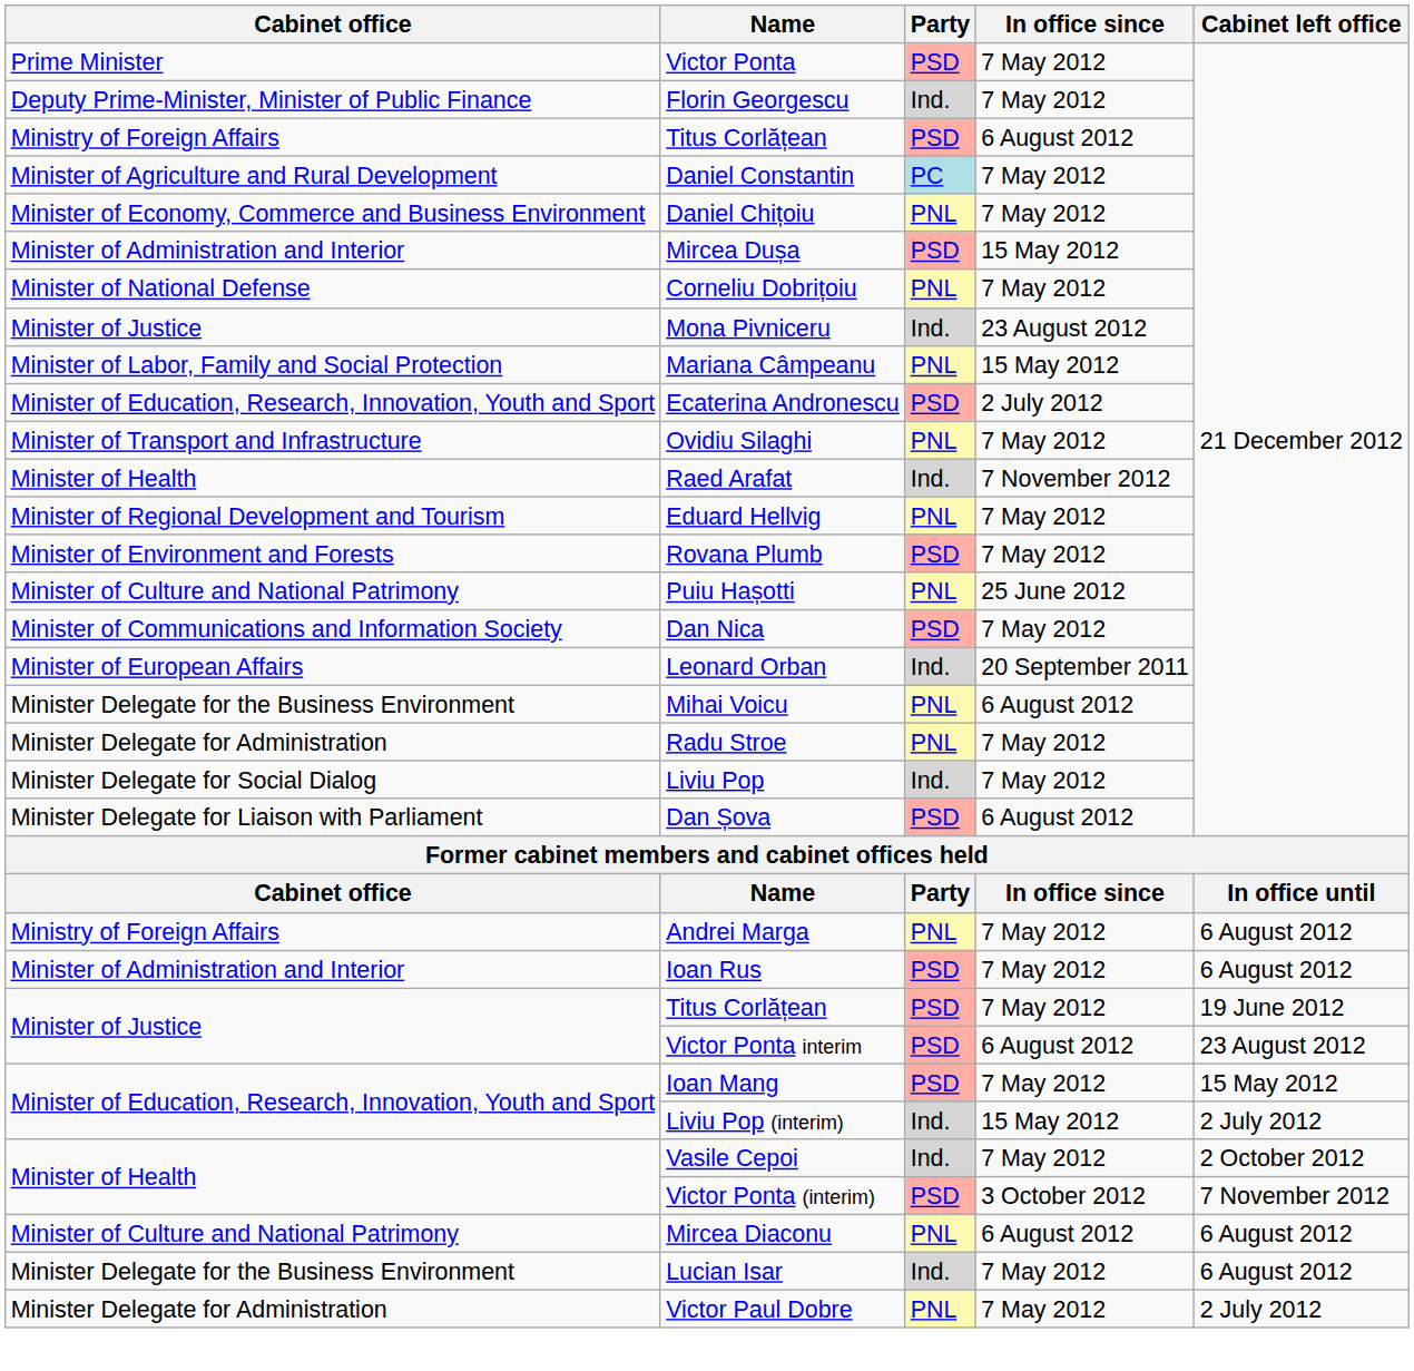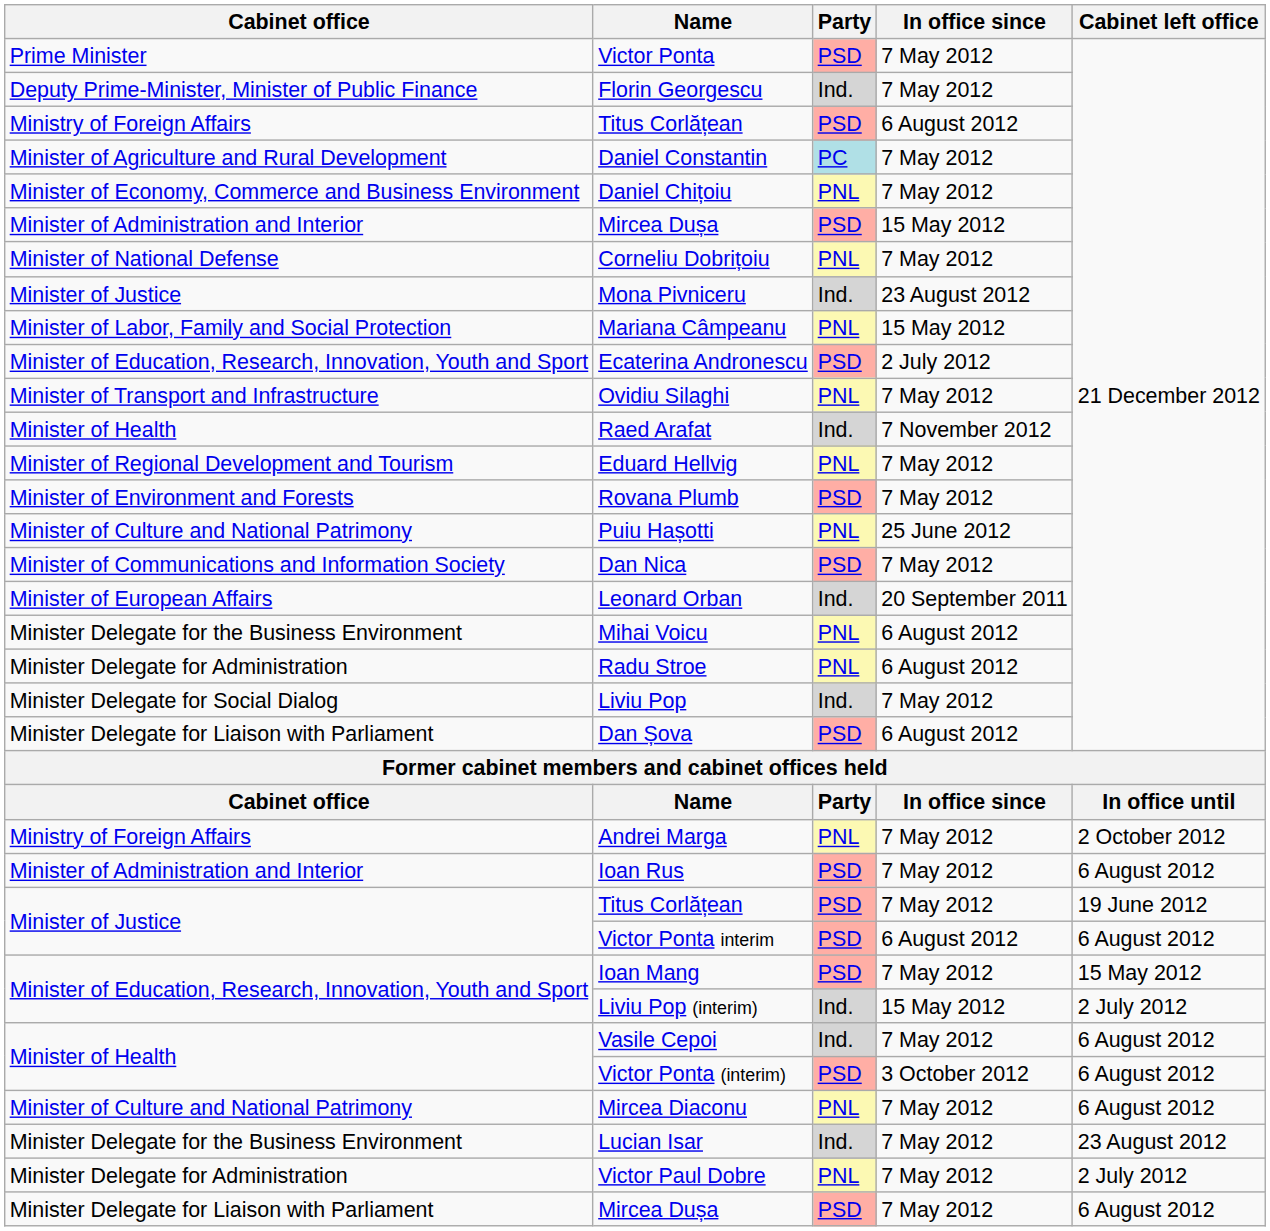Radu Stroe | In office since: 7 May 2012 -> 6 August 2012
Andrei Marga | Cabinet left office: 6 August 2012 -> 2 October 2012
Victor Ponta interim | Cabinet left office: 23 August 2012 -> 6 August 2012
Vasile Cepoi | Cabinet left office: 2 October 2012 -> 6 August 2012
Victor Ponta (interim) | Cabinet left office: 7 November 2012 -> 6 August 2012
Mircea Diaconu | In office since: 6 August 2012 -> 7 May 2012
Lucian Isar | Cabinet left office: 6 August 2012 -> 23 August 2012
+ row: Minister Delegate for Liaison with Parliament | Mircea Dușa | PSD | 7 May 2012 | 6 August 2012
